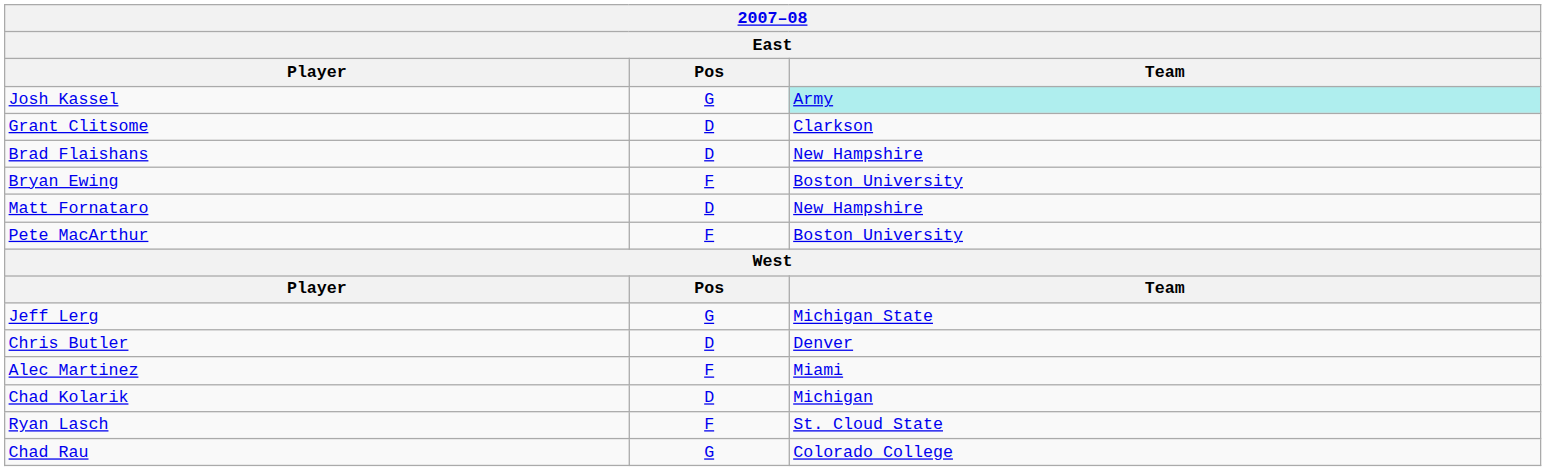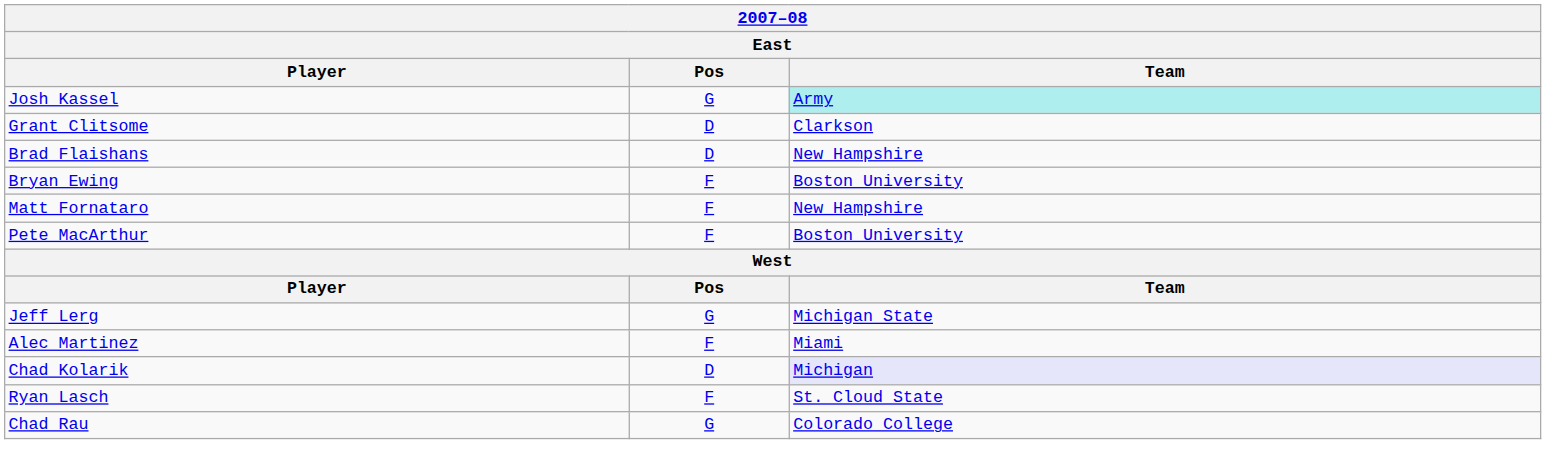Matt Fornataro | Pos: D -> F
- row: Chris Butler | D | Denver
Chad Kolarik | Team: no background -> lavender background
